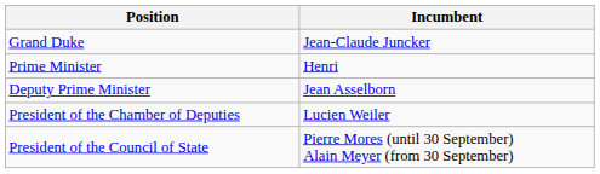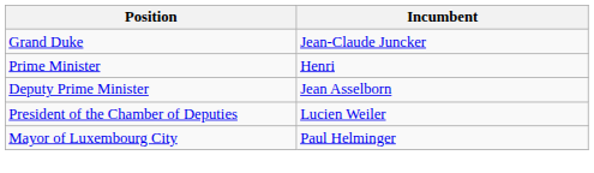- row: President of the Council of State | Pierre Mores (until 30 September) Alain Meyer (from 30 September)
+ row: Mayor of Luxembourg City | Paul Helminger
